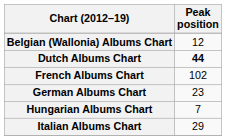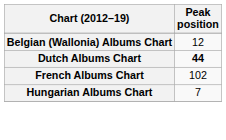- row: German Albums Chart | 23
- row: Italian Albums Chart | 29
